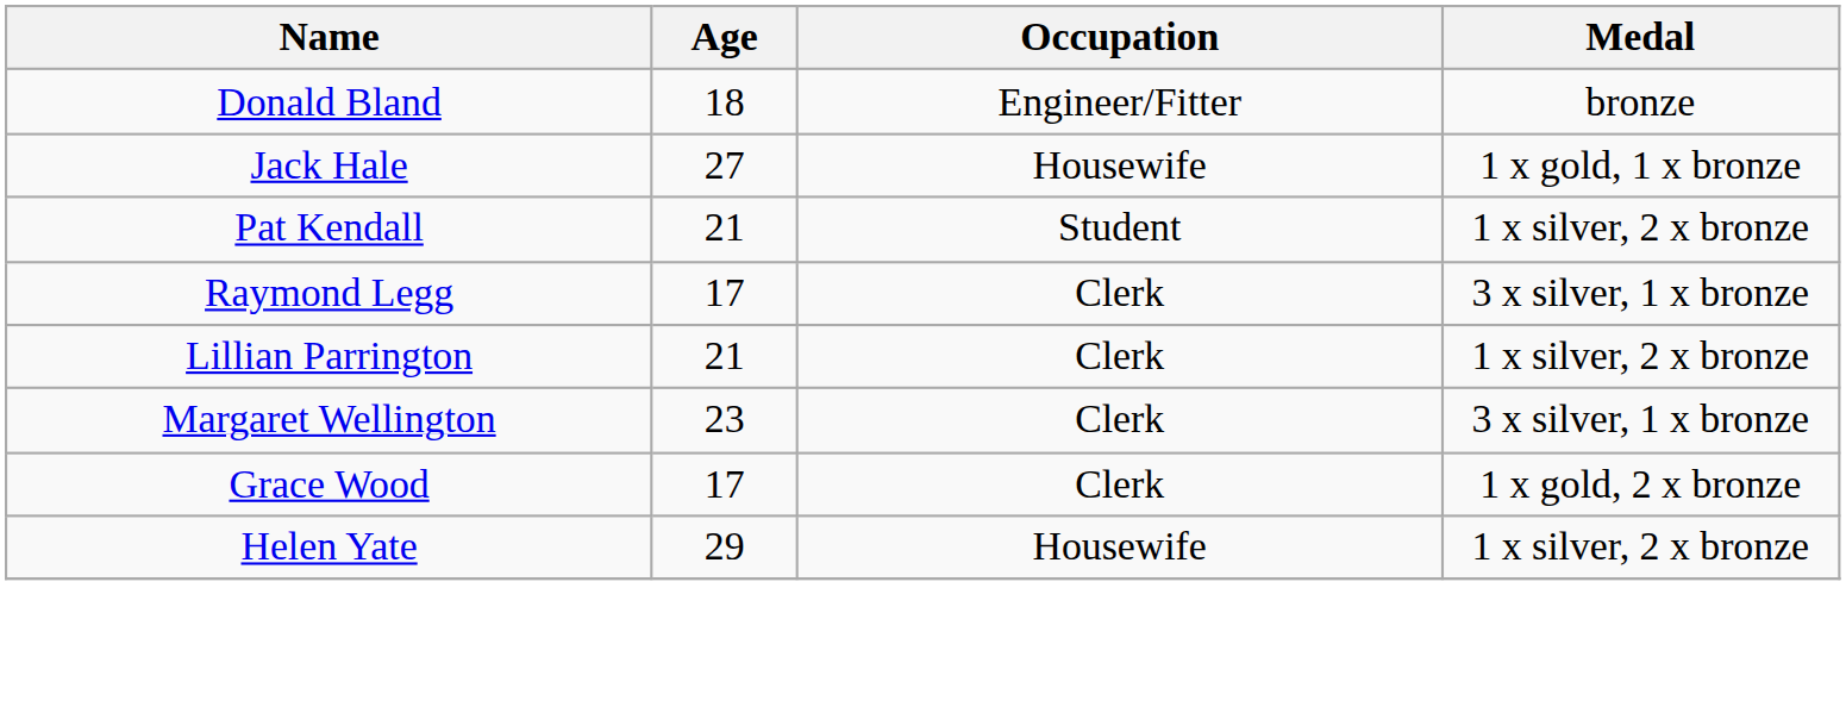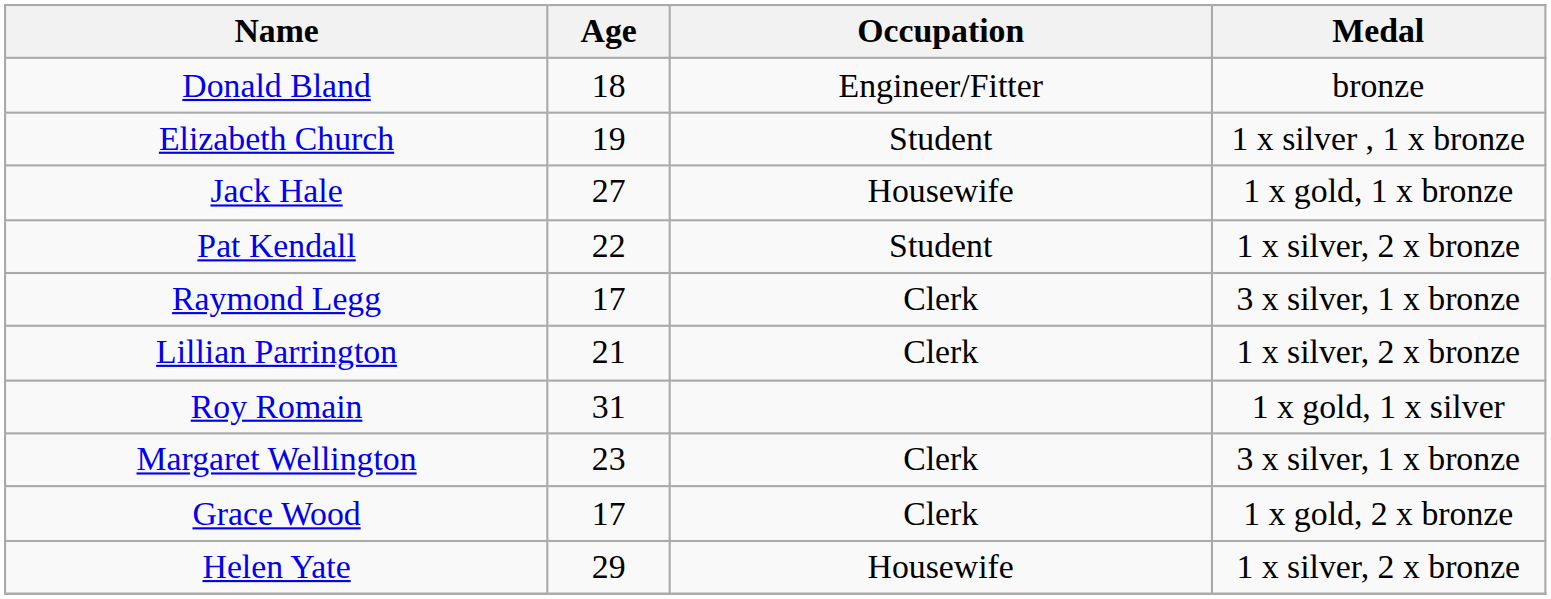+ row: Elizabeth Church | 19 | Student | 1 x silver , 1 x bronze
Pat Kendall | Age: 21 -> 22
+ row: Roy Romain | 31 | 1 x gold, 1 x silver
